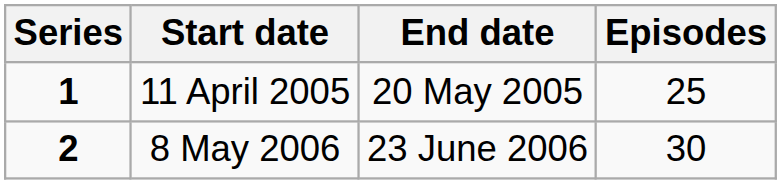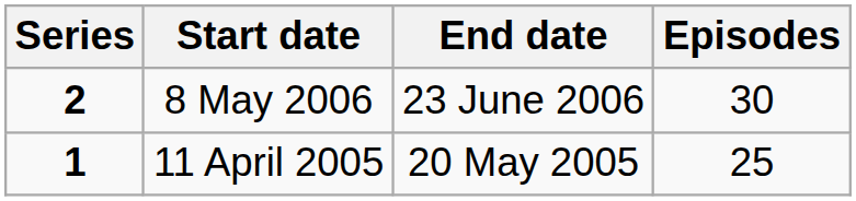rows swapped: 11 April 2005 <-> 8 May 2006
